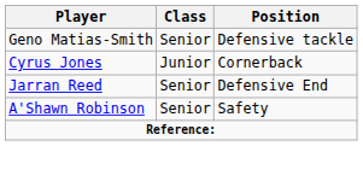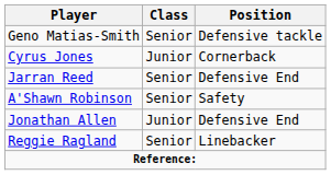+ row: Jonathan Allen | Junior | Defensive End
+ row: Reggie Ragland | Senior | Linebacker
